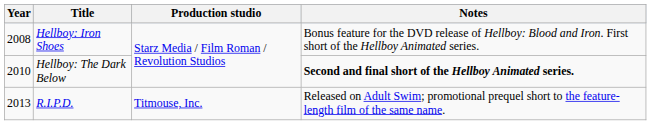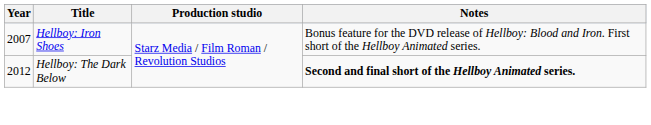Hellboy: Iron Shoes | Year: 2008 -> 2007
Hellboy: The Dark Below | Year: 2010 -> 2012
- row: 2013 | R.I.P.D. | Titmouse, Inc. | Released on Adult Swim; promotional prequel short to the feature-length film of the same name.
